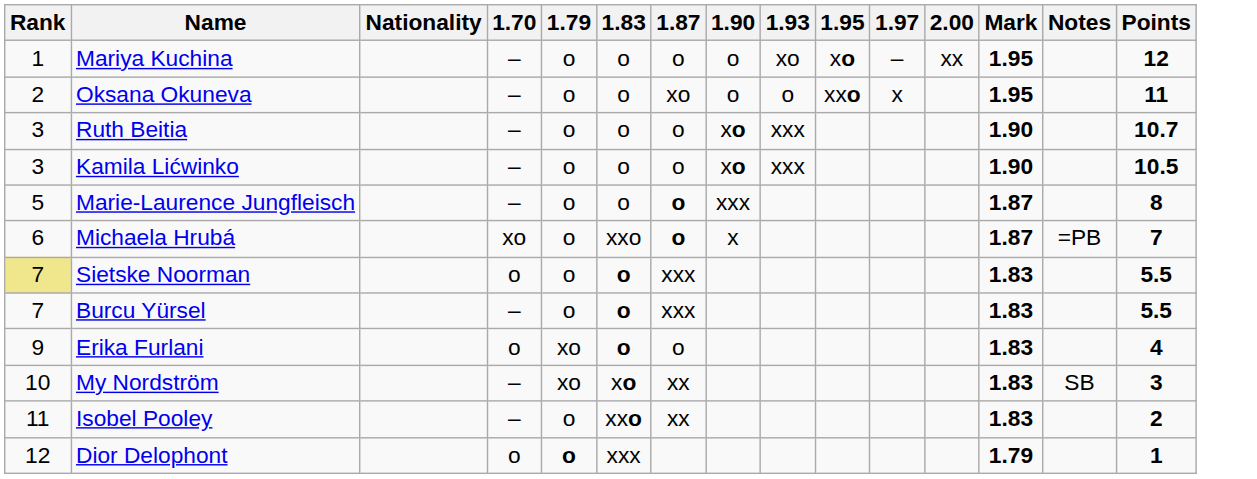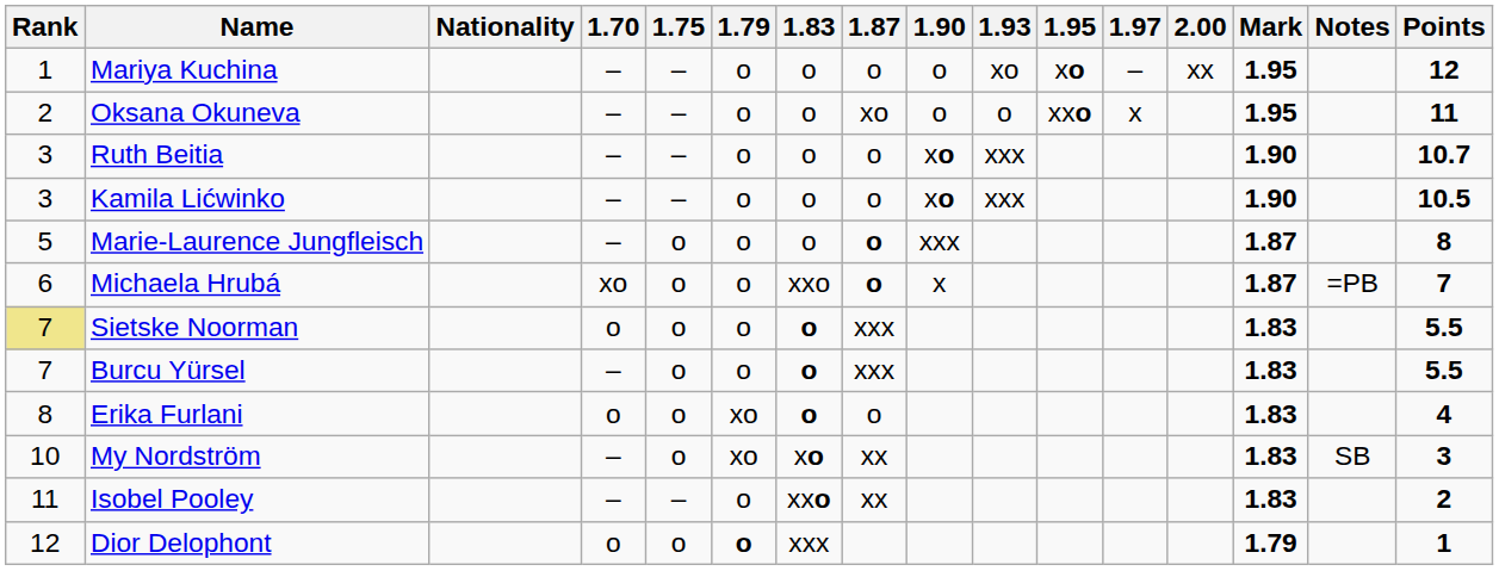+ column: 1.75 | – | – | – | – | o | o | o | o | o | o | – | o
Erika Furlani | Rank: 9 -> 8
